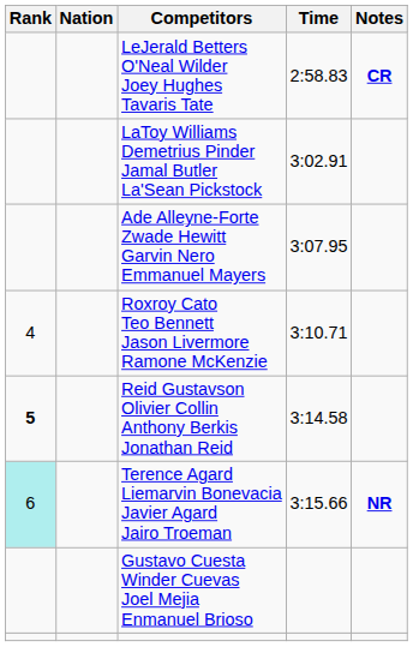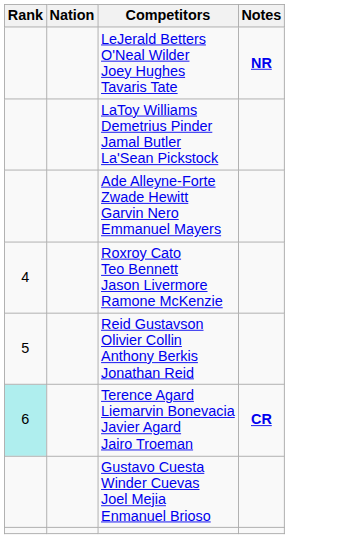- column: Time | 2:58.83 | 3:02.91 | 3:07.95 | 3:10.71 | 3:14.58 | 3:15.66
LeJerald Betters O'Neal Wilder Joey Hughes Tavaris Tate | Notes: CR -> NR
Reid Gustavson Olivier Collin Anthony Berkis Jonathan Reid | Rank: bold -> normal
Terence Agard Liemarvin Bonevacia Javier Agard Jairo Troeman | Notes: NR -> CR
